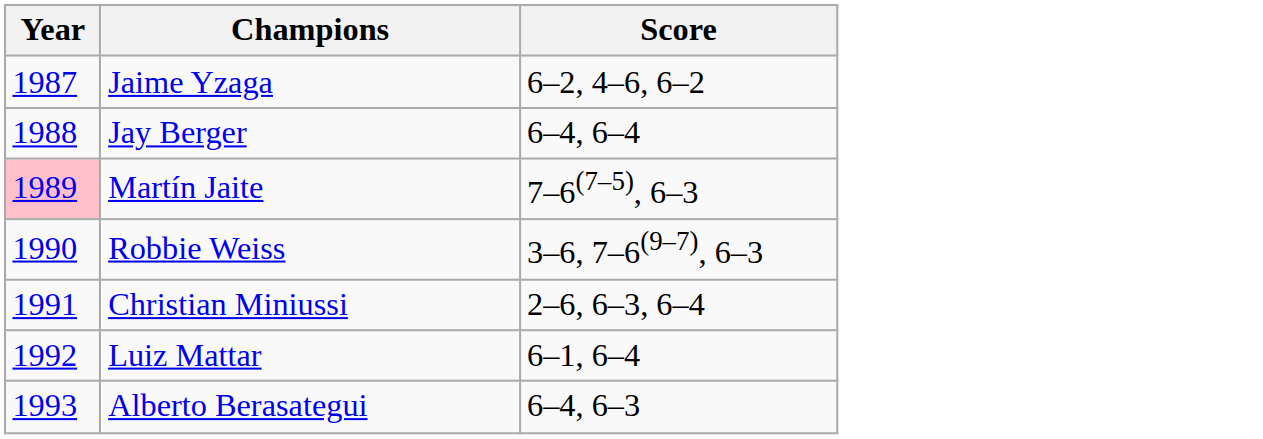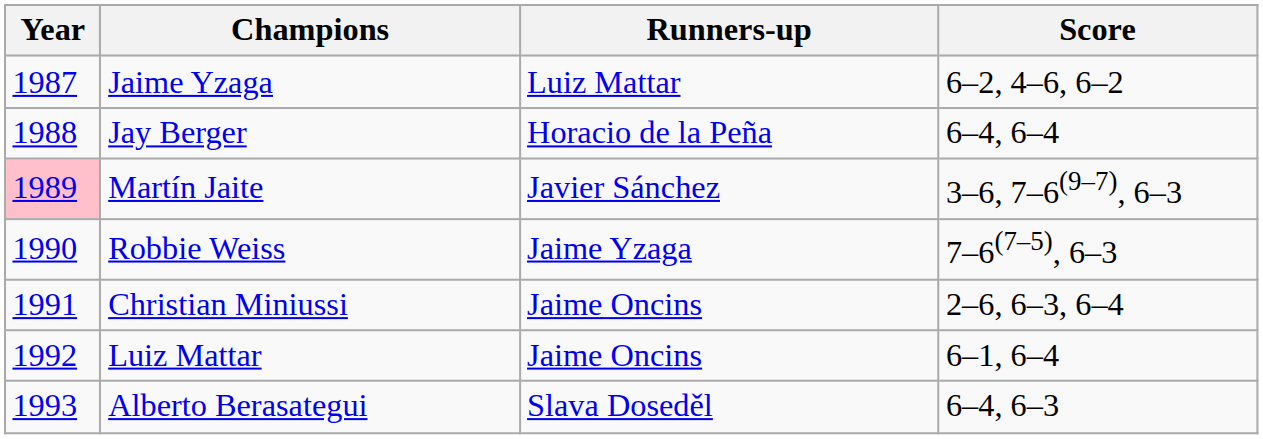+ column: Runners-up | Luiz Mattar | Horacio de la Peña | Javier Sánchez | Jaime Yzaga | Jaime Oncins | Jaime Oncins | Slava Doseděl
Martín Jaite | Score: 7–6(7–5), 6–3 -> 3–6, 7–6(9–7), 6–3
Robbie Weiss | Score: 3–6, 7–6(9–7), 6–3 -> 7–6(7–5), 6–3
